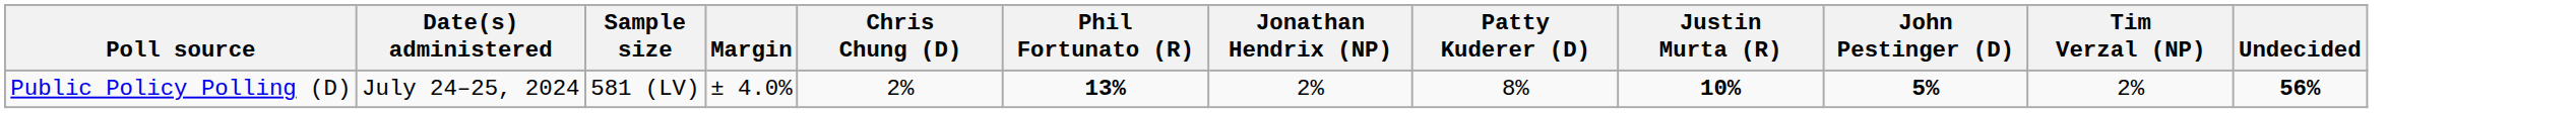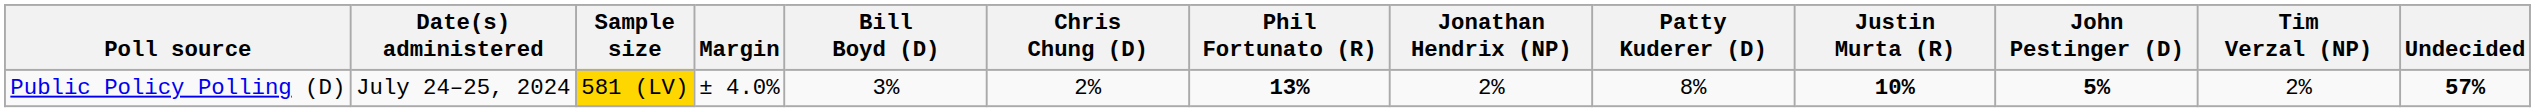+ column: Bill Boyd (D) | 3%
Public Policy Polling (D) | Sample size: no background -> gold background
Public Policy Polling (D) | Undecided: 56% -> 57%
